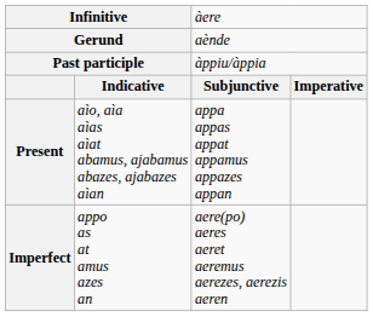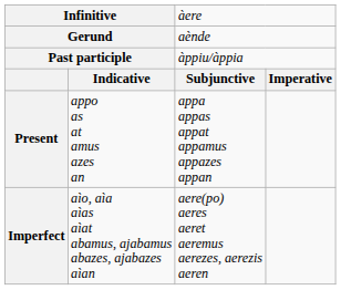Present | column 2: aìo, aìa aìas aìat abamus, ajabamus abazes, ajabazes aìan -> appo as at amus azes an
Imperfect | column 2: appo as at amus azes an -> aìo, aìa aìas aìat abamus, ajabamus abazes, ajabazes aìan
